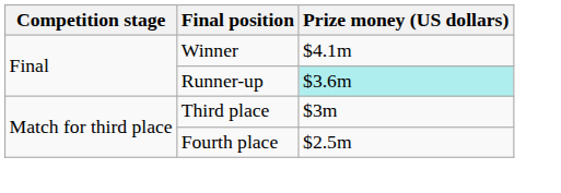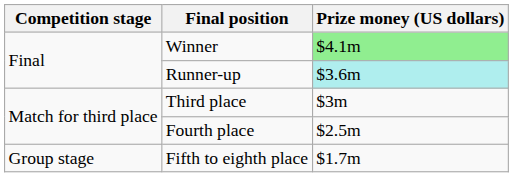Winner | Prize money (US dollars): no background -> lightgreen background
+ row: Group stage | Fifth to eighth place | $1.7m
